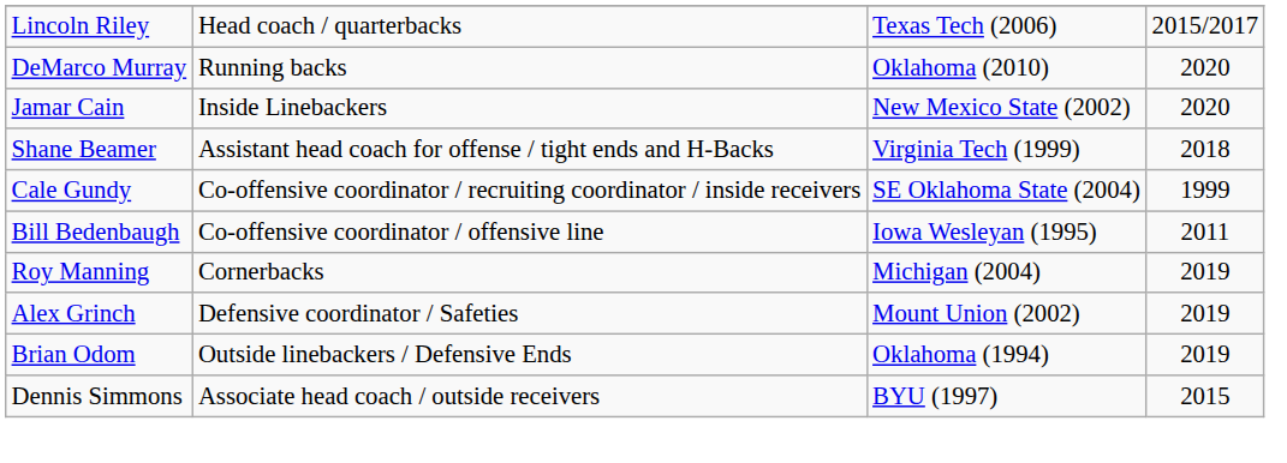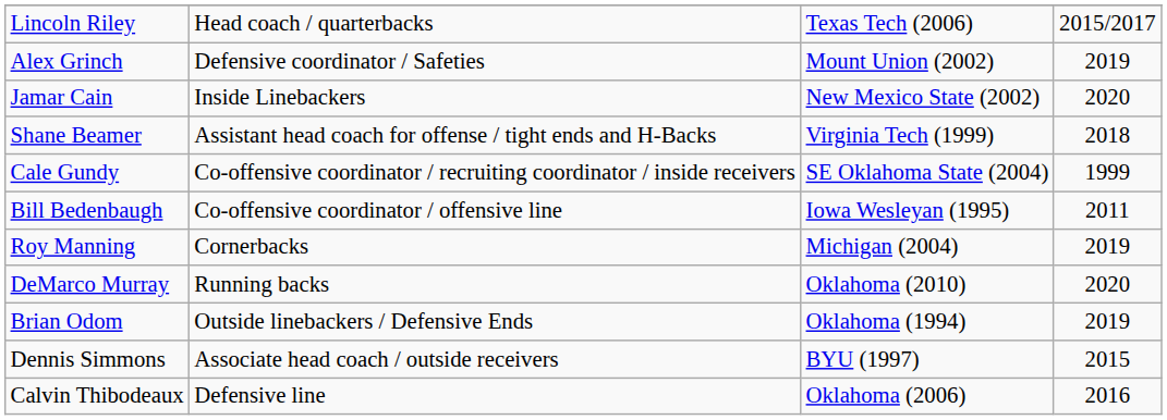rows swapped: Alex Grinch <-> DeMarco Murray
+ row: Calvin Thibodeaux | Defensive line | Oklahoma (2006) | 2016
